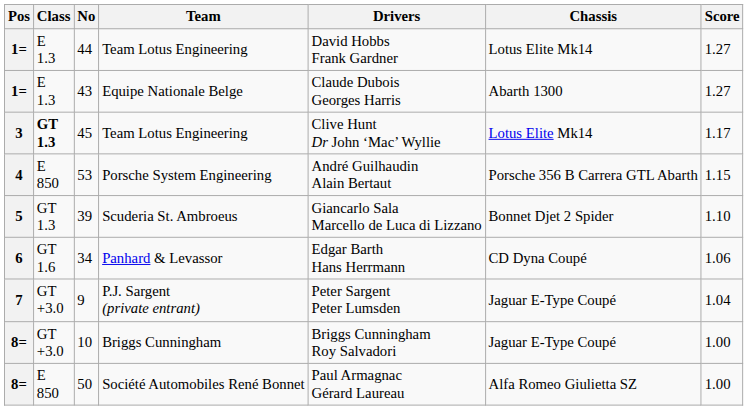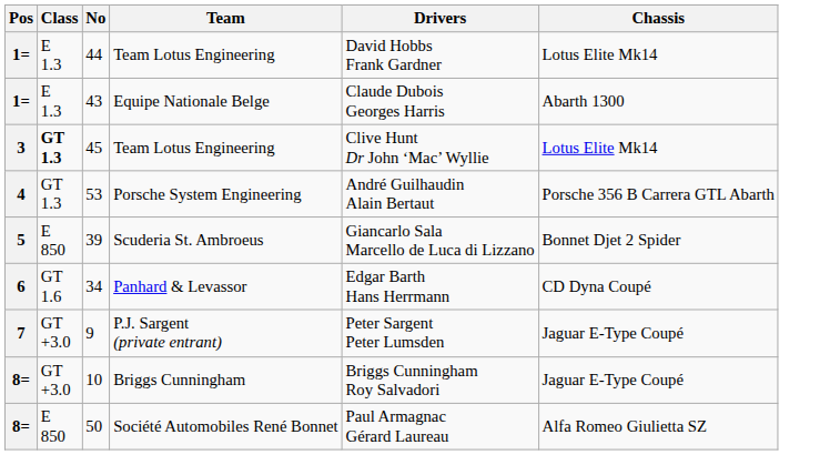- column: Score | 1.27 | 1.27 | 1.17 | 1.15 | 1.10 | 1.06 | 1.04 | 1.00 | 1.00
53 | Class: E 850 -> GT 1.3
39 | Class: GT 1.3 -> E 850
